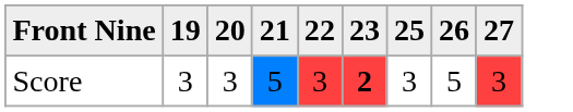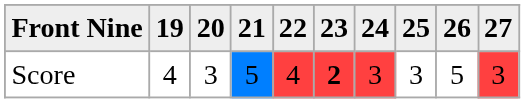+ column: 24 | 3
Score | 19: 3 -> 4
Score | 22: 3 -> 4
